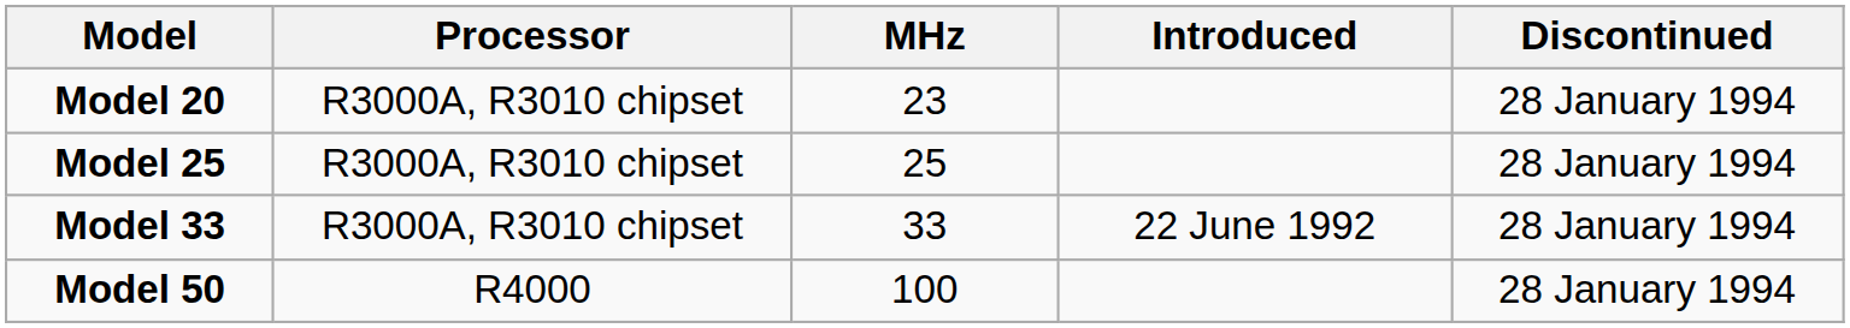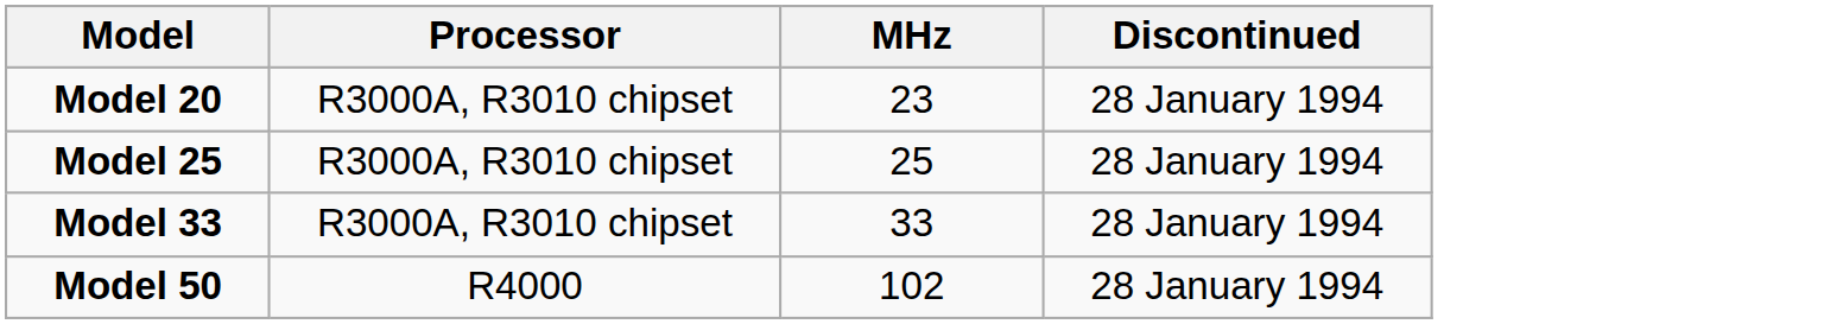- column: Introduced | 22 June 1992
Model 50 | MHz: 100 -> 102
